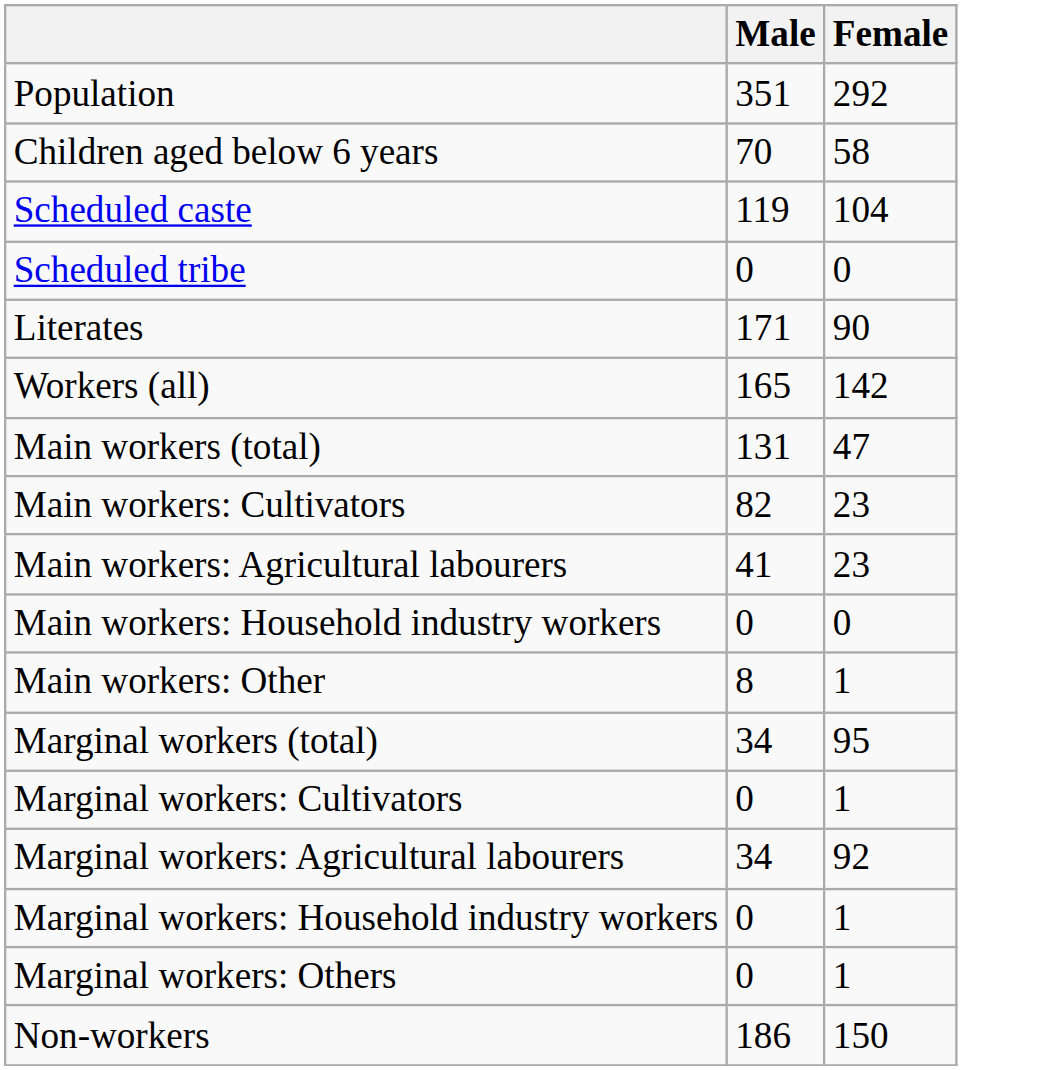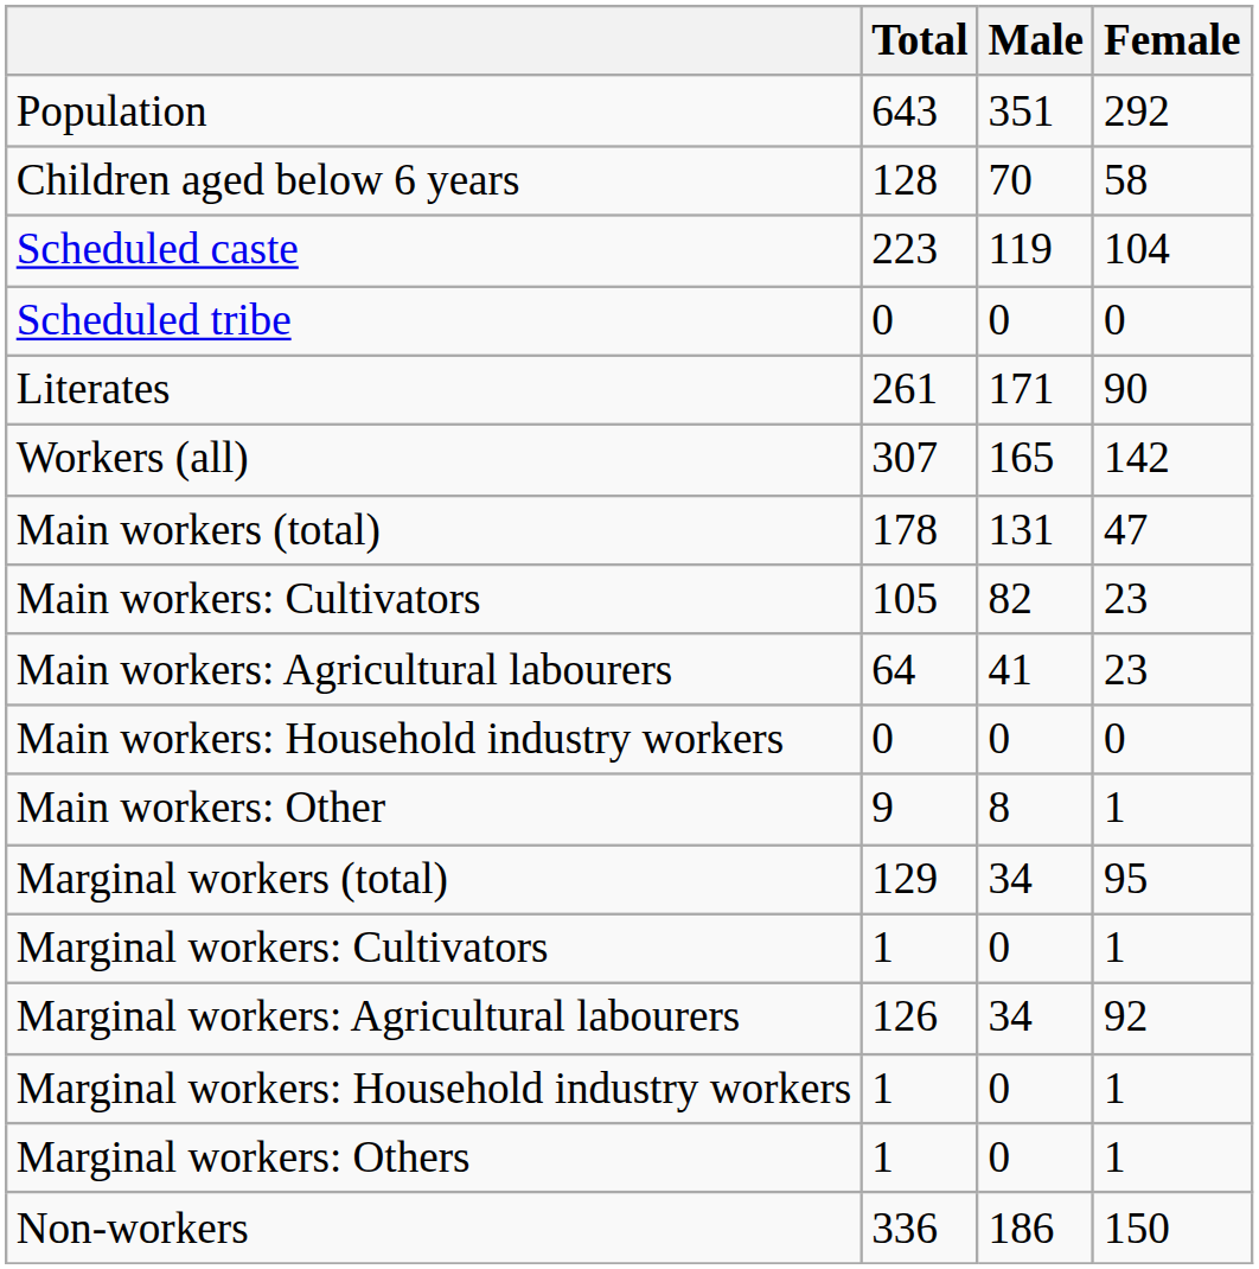+ column: Total | 643 | 128 | 223 | 0 | 261 | 307 | 178 | 105 | 64 | 0 | 9 | 129 | 1 | 126 | 1 | 1 | 336
